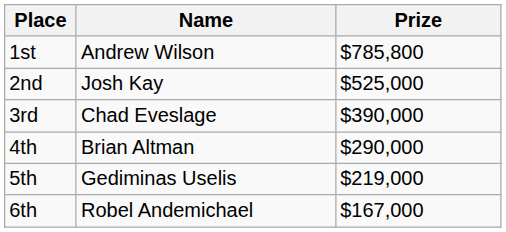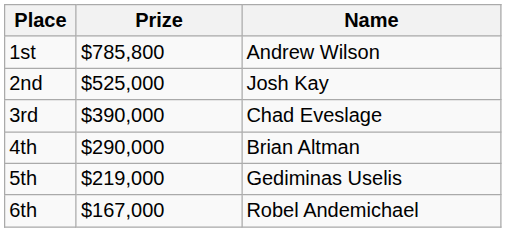columns swapped: Name <-> Prize
